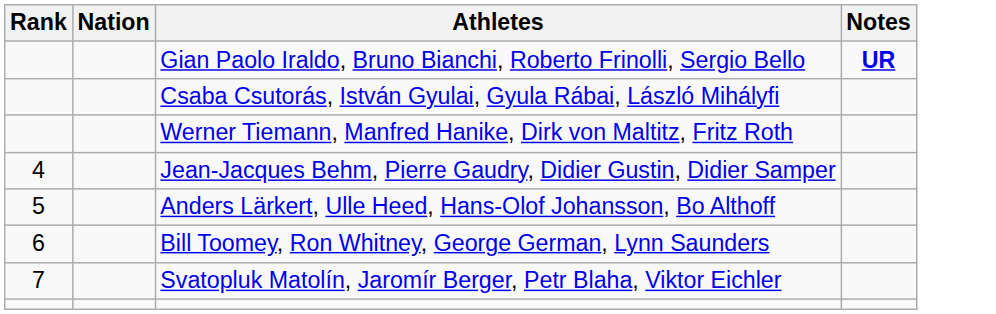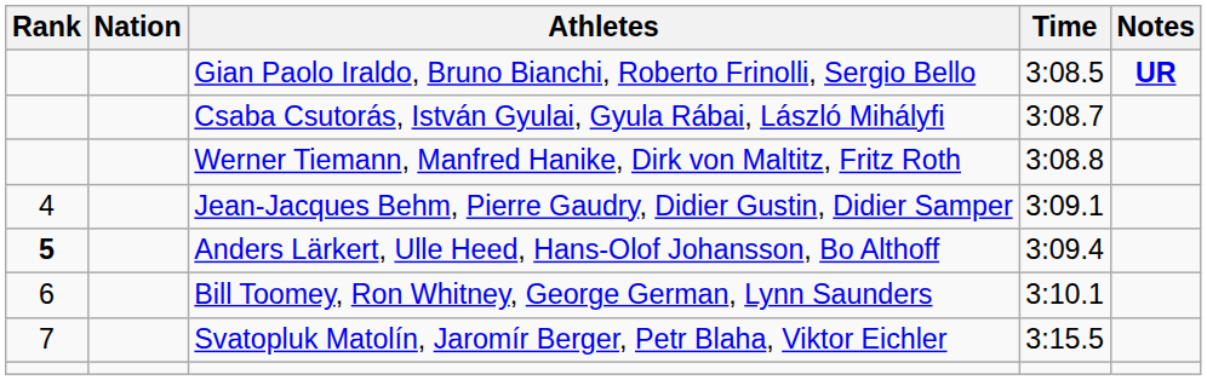+ column: Time | 3:08.5 | 3:08.7 | 3:08.8 | 3:09.1 | 3:09.4 | 3:10.1 | 3:15.5
Anders Lärkert, Ulle Heed, Hans-Olof Johansson, Bo Althoff | Rank: normal -> bold
